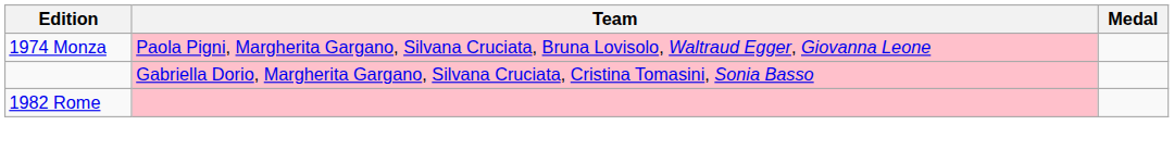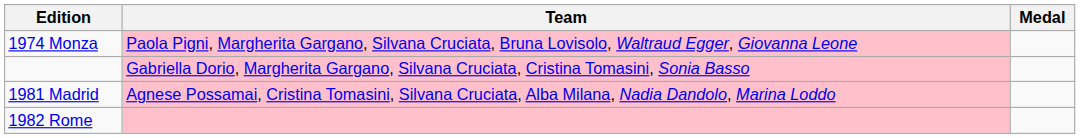+ row: 1981 Madrid | Agnese Possamai, Cristina Tomasini, Silvana Cruciata, Alba Milana, Nadia Dandolo, Marina Loddo
